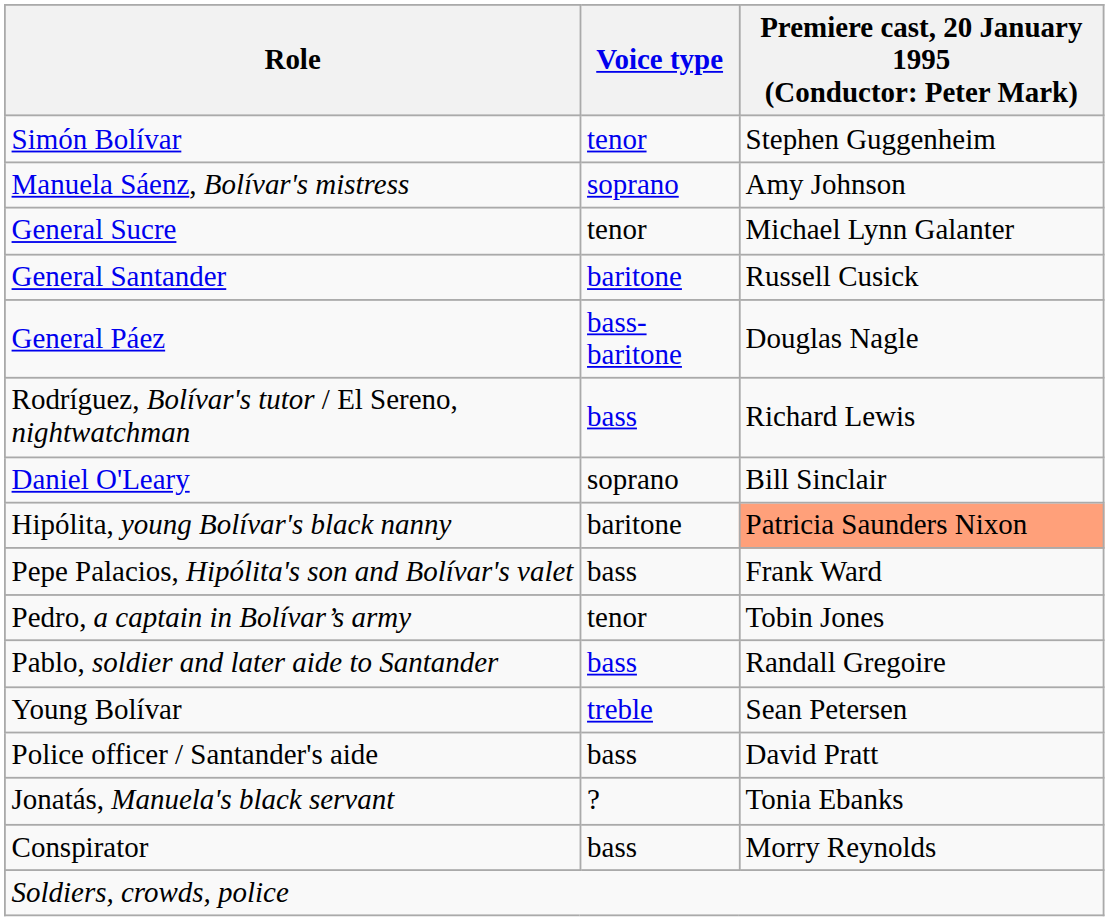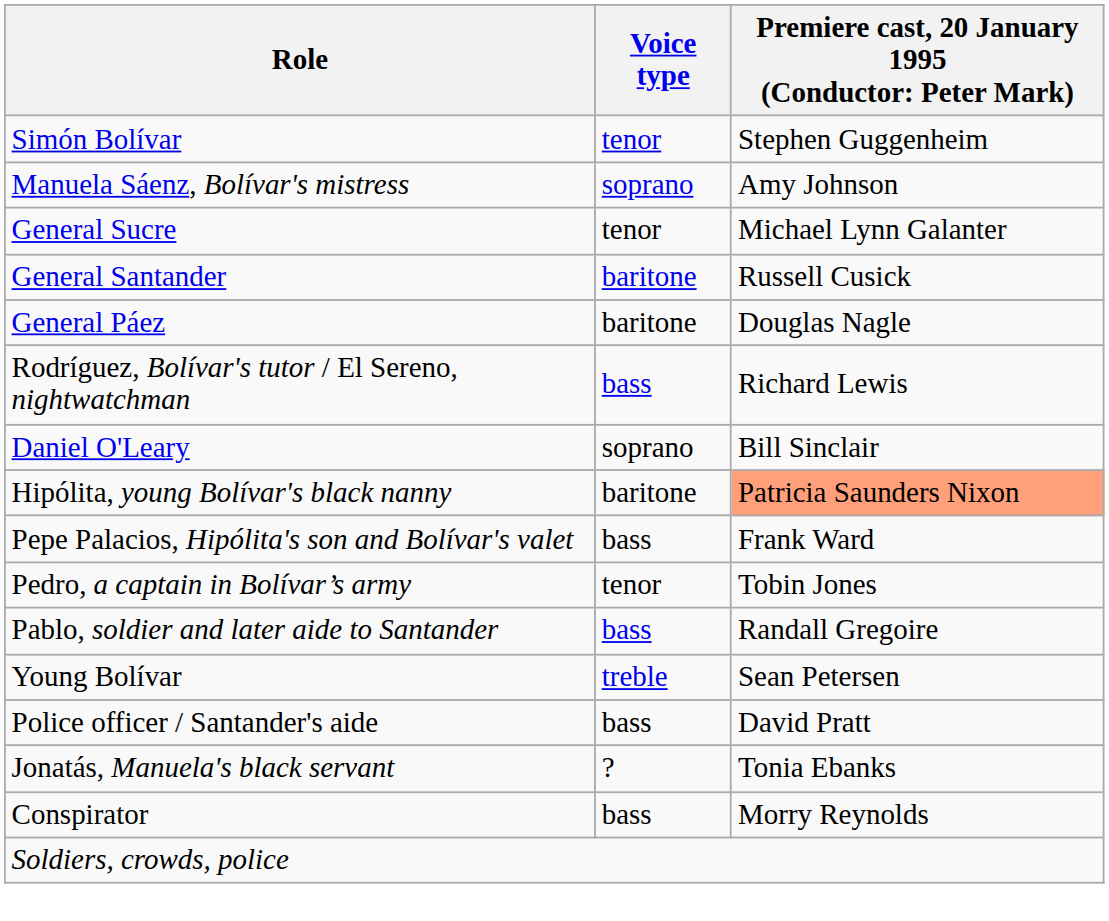General Páez | Voice type: bass-baritone -> baritone
